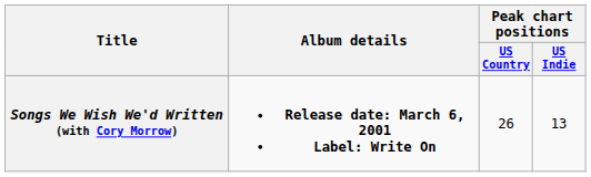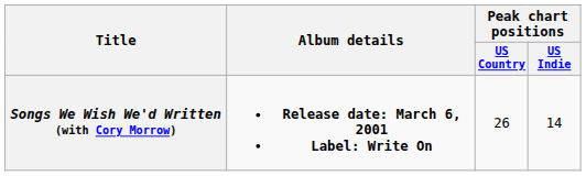Songs We Wish We'd Written (with Cory Morrow) | Peak chart positions / US Indie: 13 -> 14
